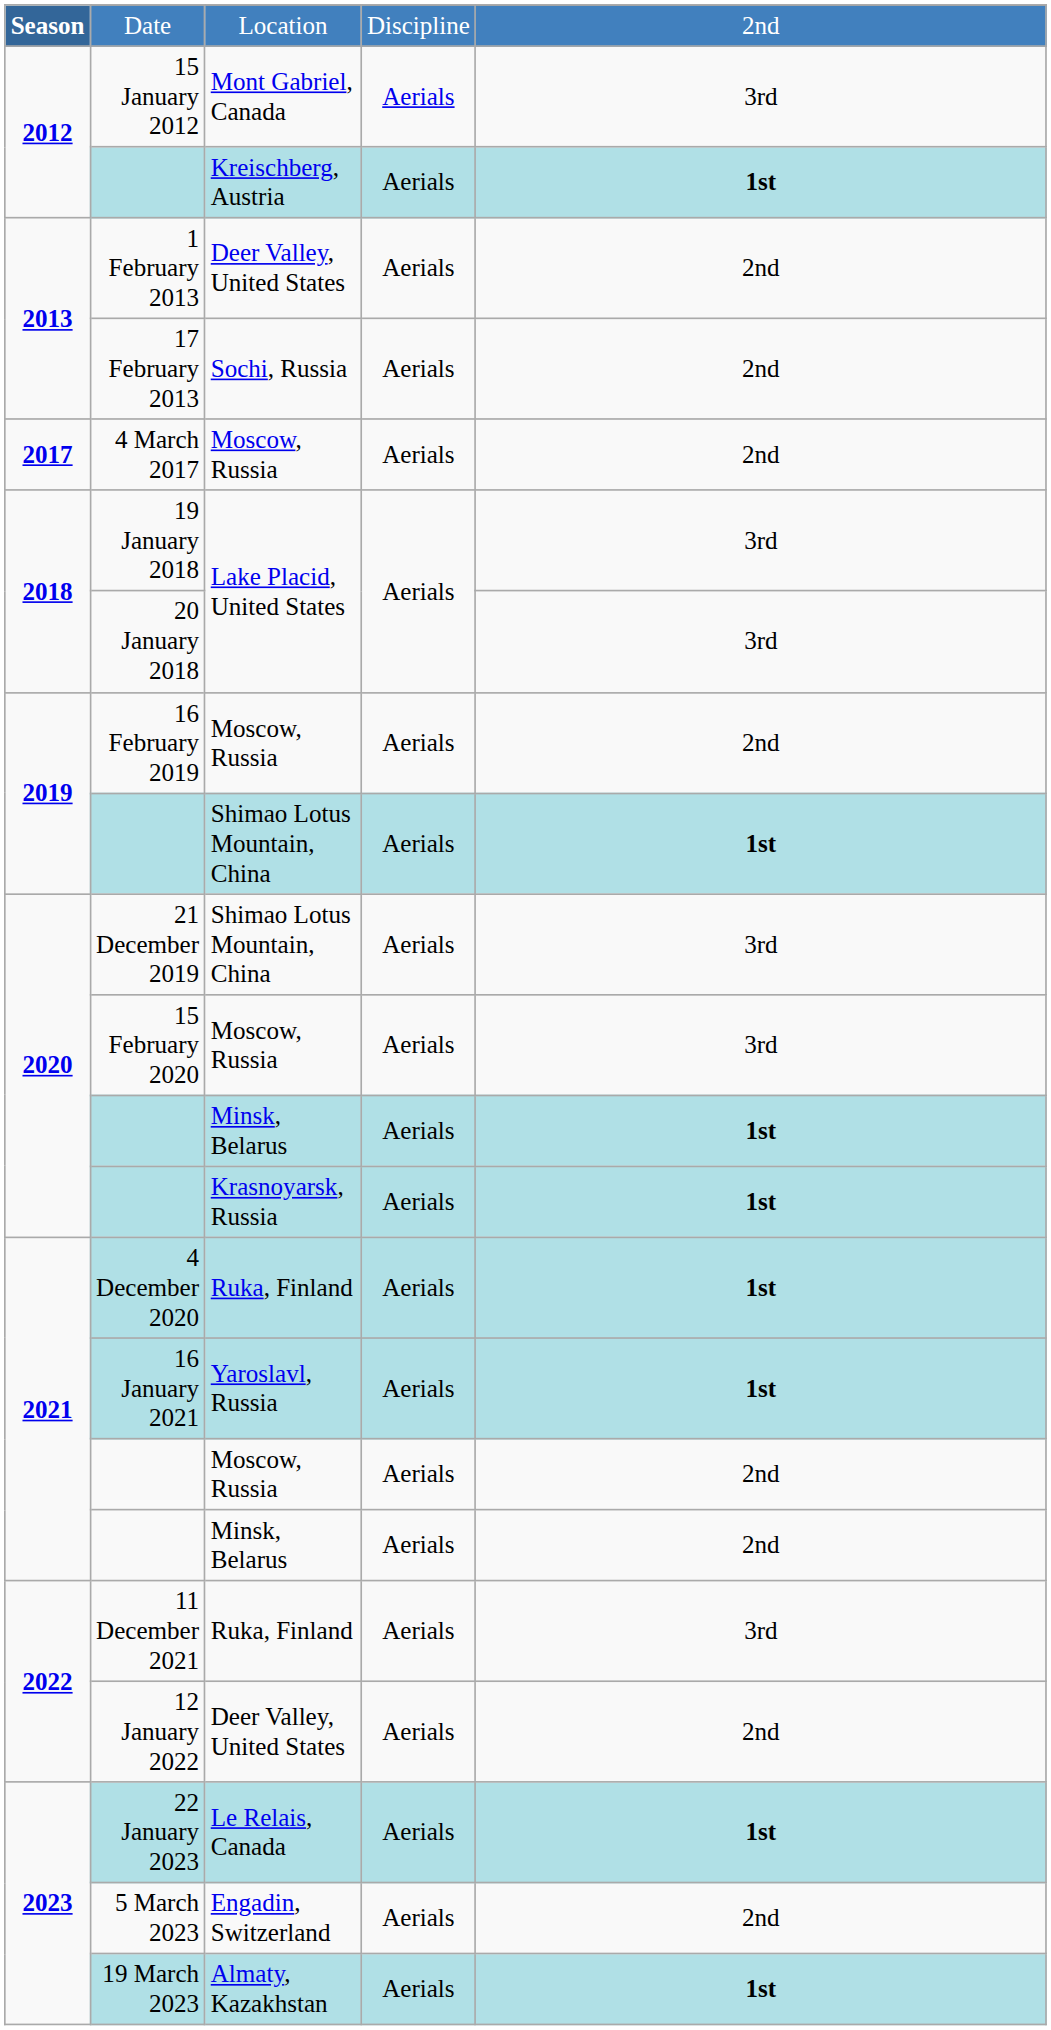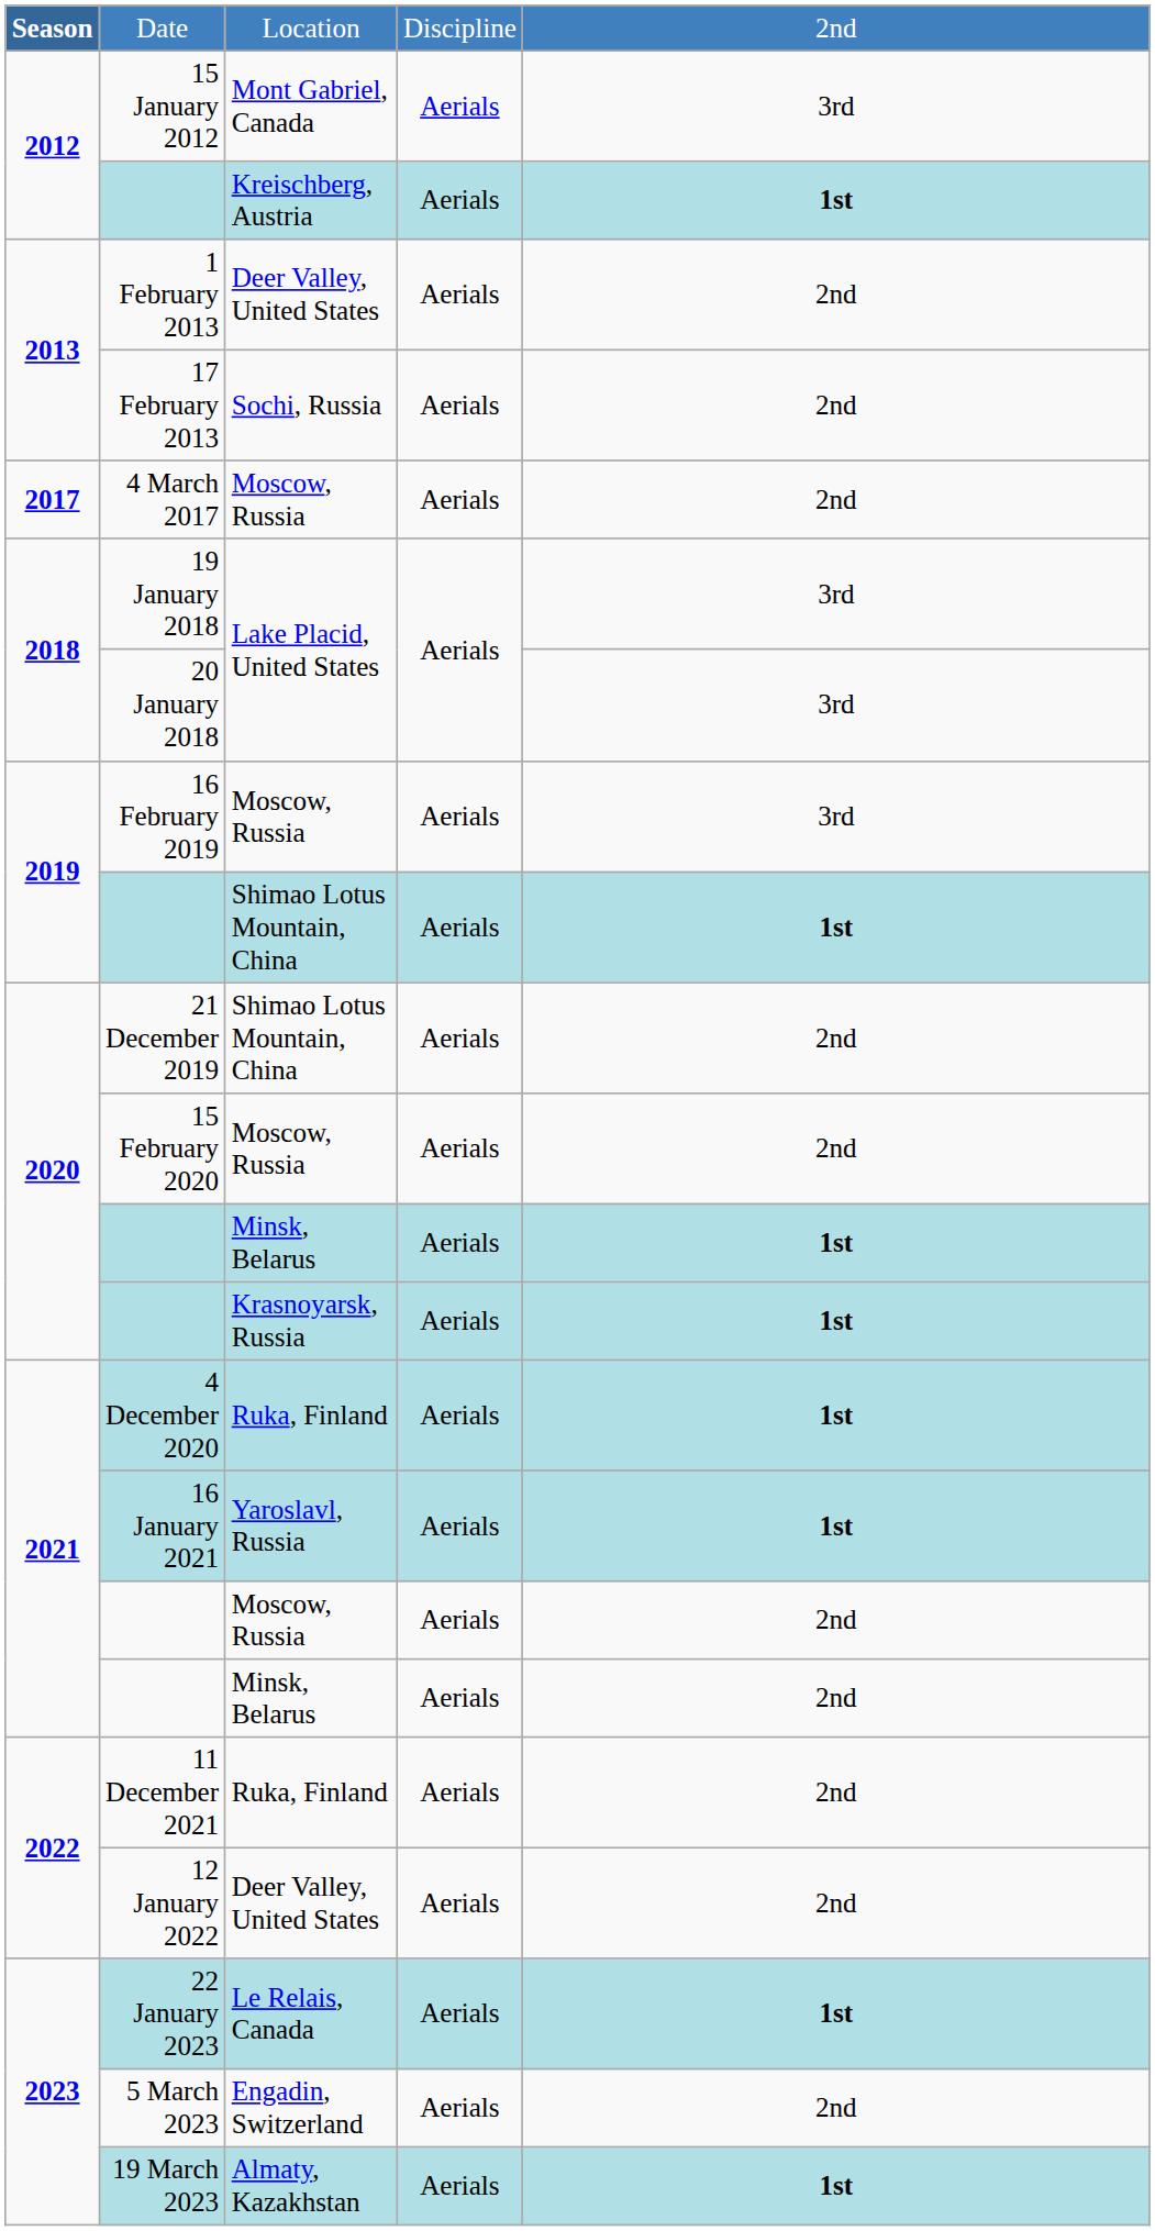16 February 2019 | column 5: 2nd -> 3rd
21 December 2019 | column 5: 3rd -> 2nd
15 February 2020 | column 5: 3rd -> 2nd
11 December 2021 | column 5: 3rd -> 2nd
